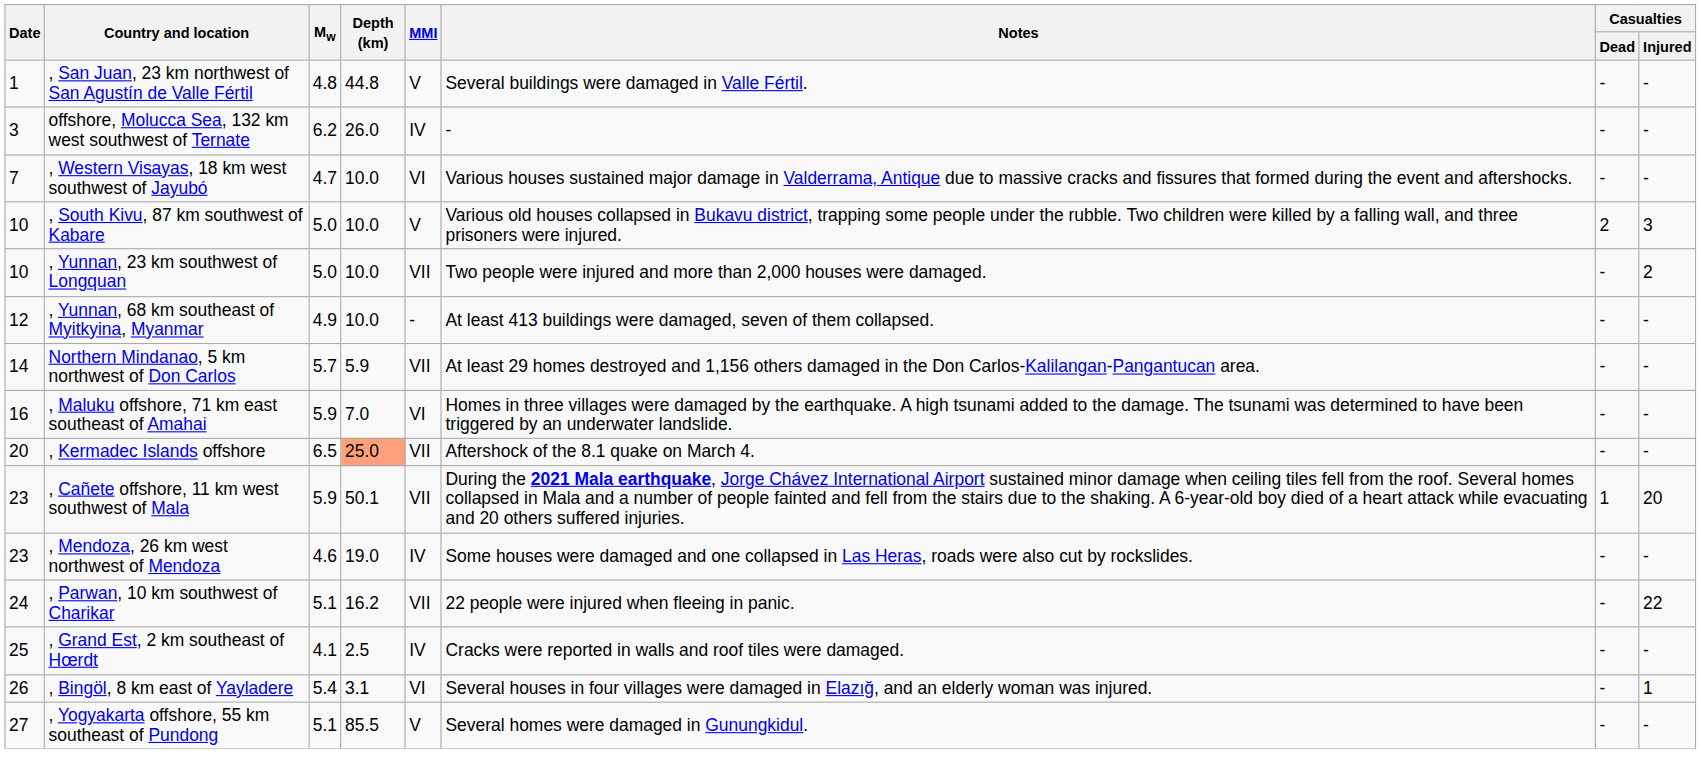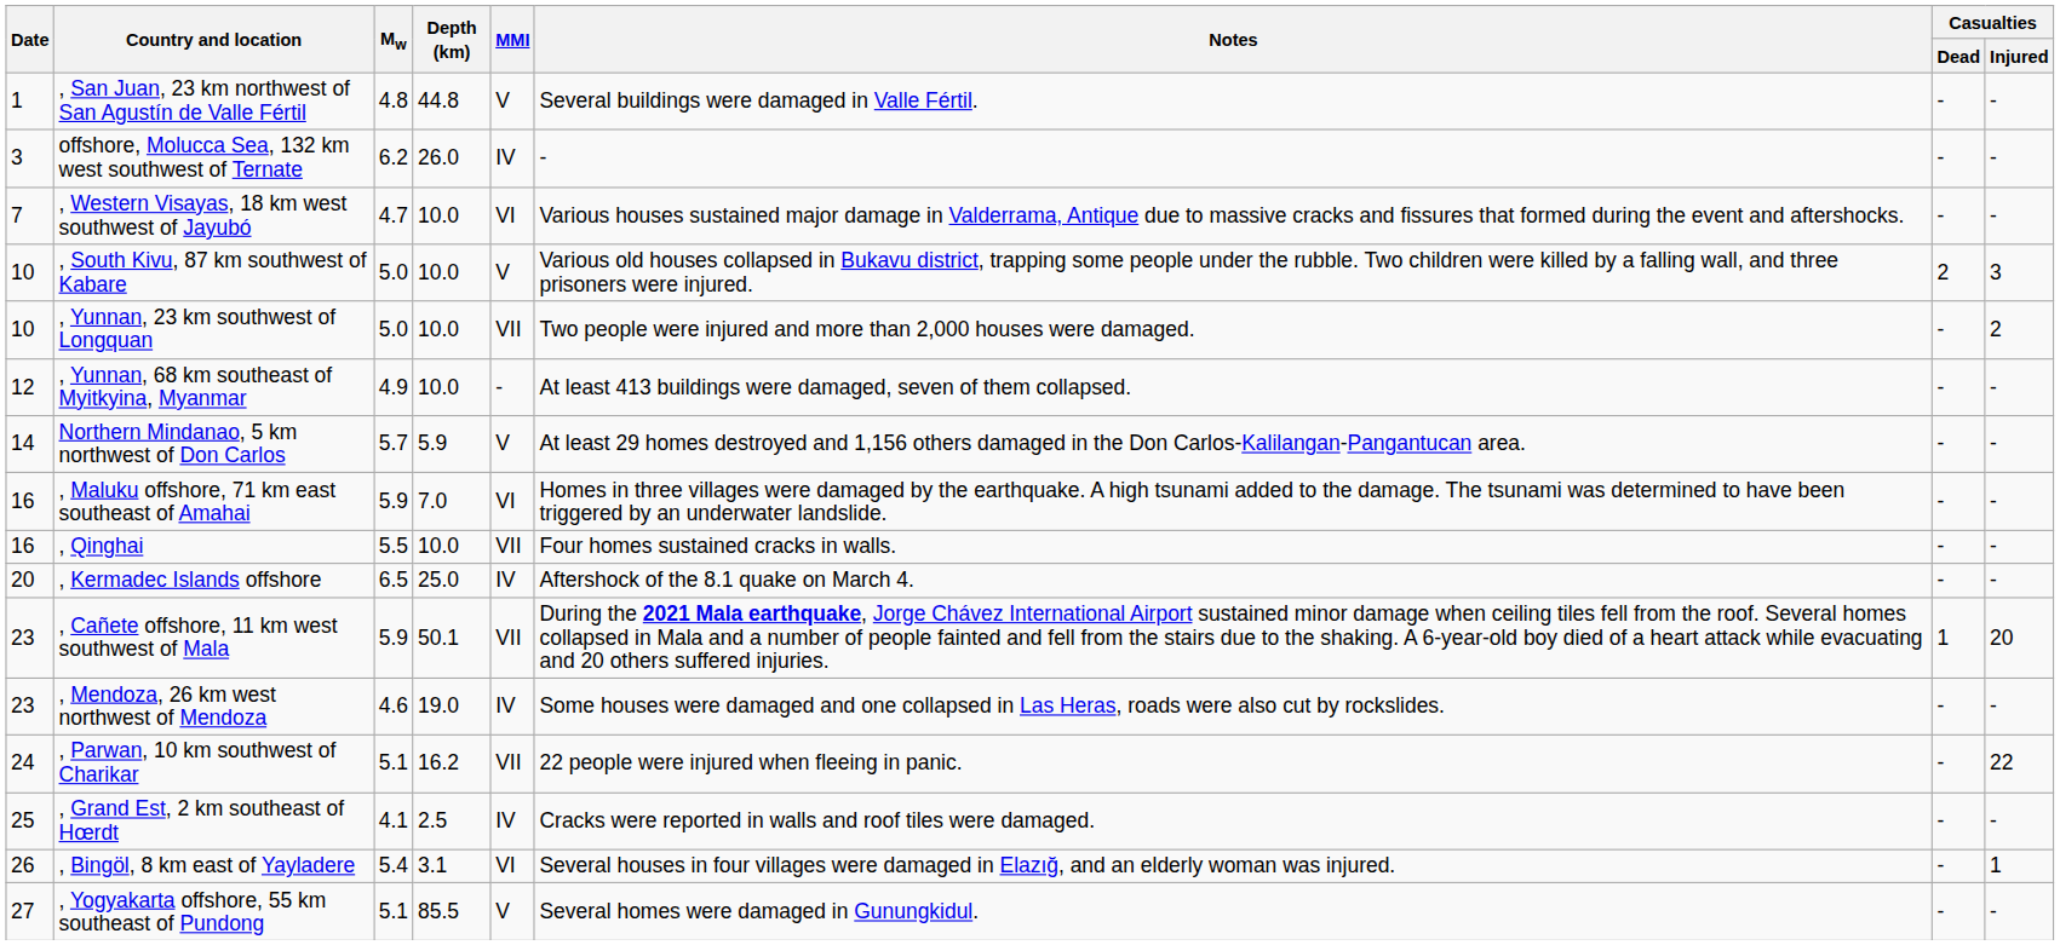Northern Mindanao, 5 km northwest of Don Carlos | MMI: VII -> V
+ row: 16 | , Qinghai | 5.5 | 10.0 | VII | Four homes sustained cracks in walls. | - | -
, Kermadec Islands offshore | Depth (km): lightsalmon background -> no background
, Kermadec Islands offshore | MMI: VII -> IV
